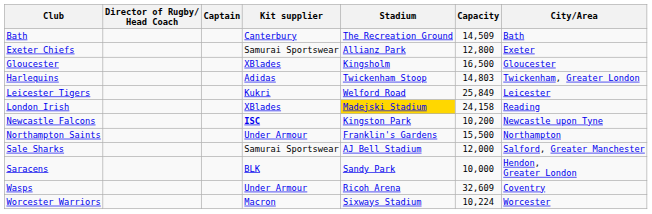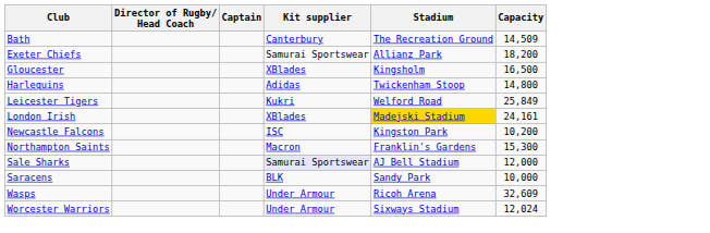- column: City/Area | Bath | Exeter | Gloucester | Twickenham, Greater London | Leicester | Reading | Newcastle upon Tyne | Northampton | Salford, Greater Manchester | Hendon, Greater London | Coventry | Worcester
Exeter Chiefs | Capacity: 12,800 -> 18,200
Harlequins | Capacity: 14,803 -> 14,800
London Irish | Capacity: 24,158 -> 24,161
Newcastle Falcons | Kit supplier: bold -> normal
Northampton Saints | Kit supplier: Under Armour -> Macron
Northampton Saints | Capacity: 15,500 -> 15,300
Sale Sharks | Kit supplier: no background -> lavender background
Worcester Warriors | Kit supplier: Macron -> Under Armour
Worcester Warriors | Capacity: 10,224 -> 12,024
